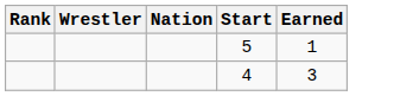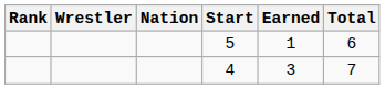+ column: Total | 6 | 7
